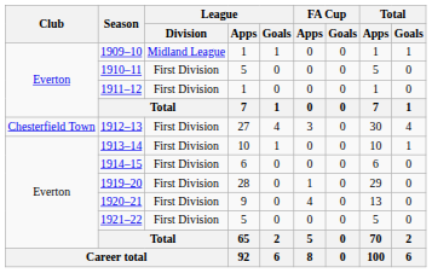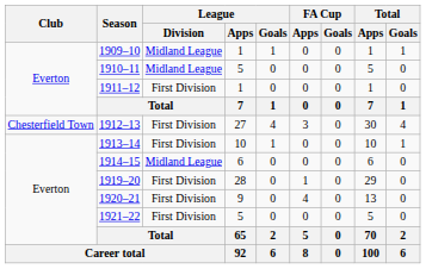1910–11 | League / Division: First Division -> Midland League
1914–15 | League / Division: First Division -> Midland League
